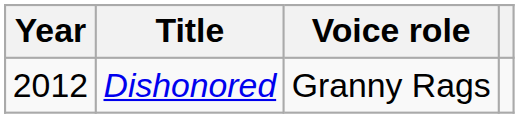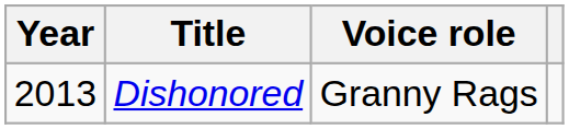Dishonored | Year: 2012 -> 2013
